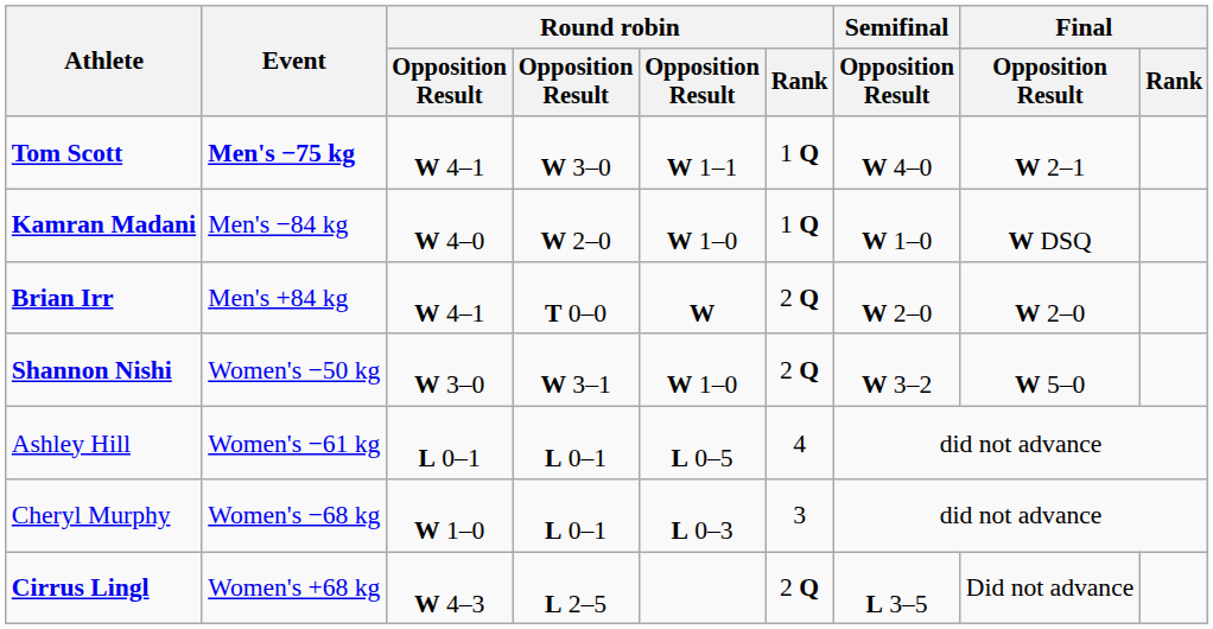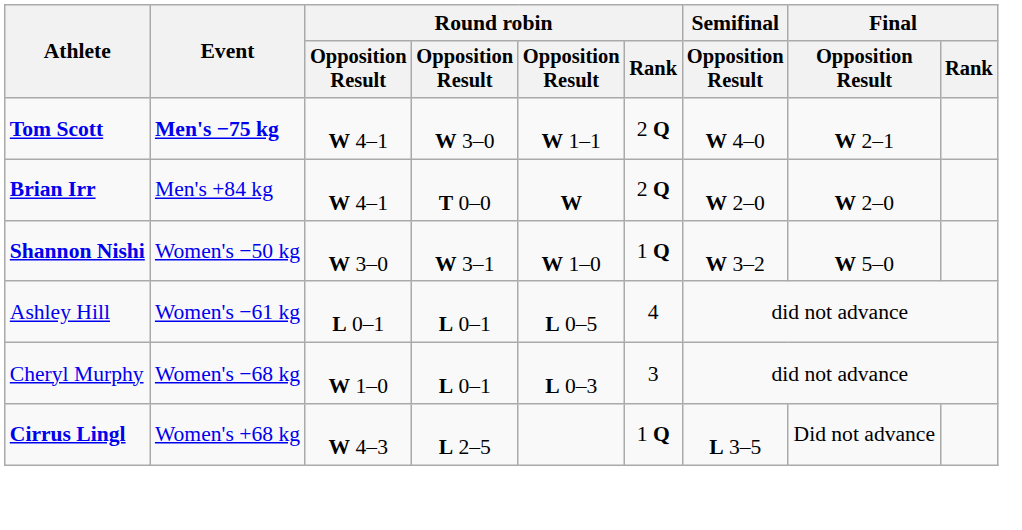Tom Scott | Round robin / Rank: 1 Q -> 2 Q
- row: Kamran Madani | Men's −84 kg | W 4–0 | W 2–0 | W 1–0 | 1 Q | W 1–0 | W DSQ
Shannon Nishi | Round robin / Rank: 2 Q -> 1 Q
Cirrus Lingl | Round robin / Rank: 2 Q -> 1 Q
